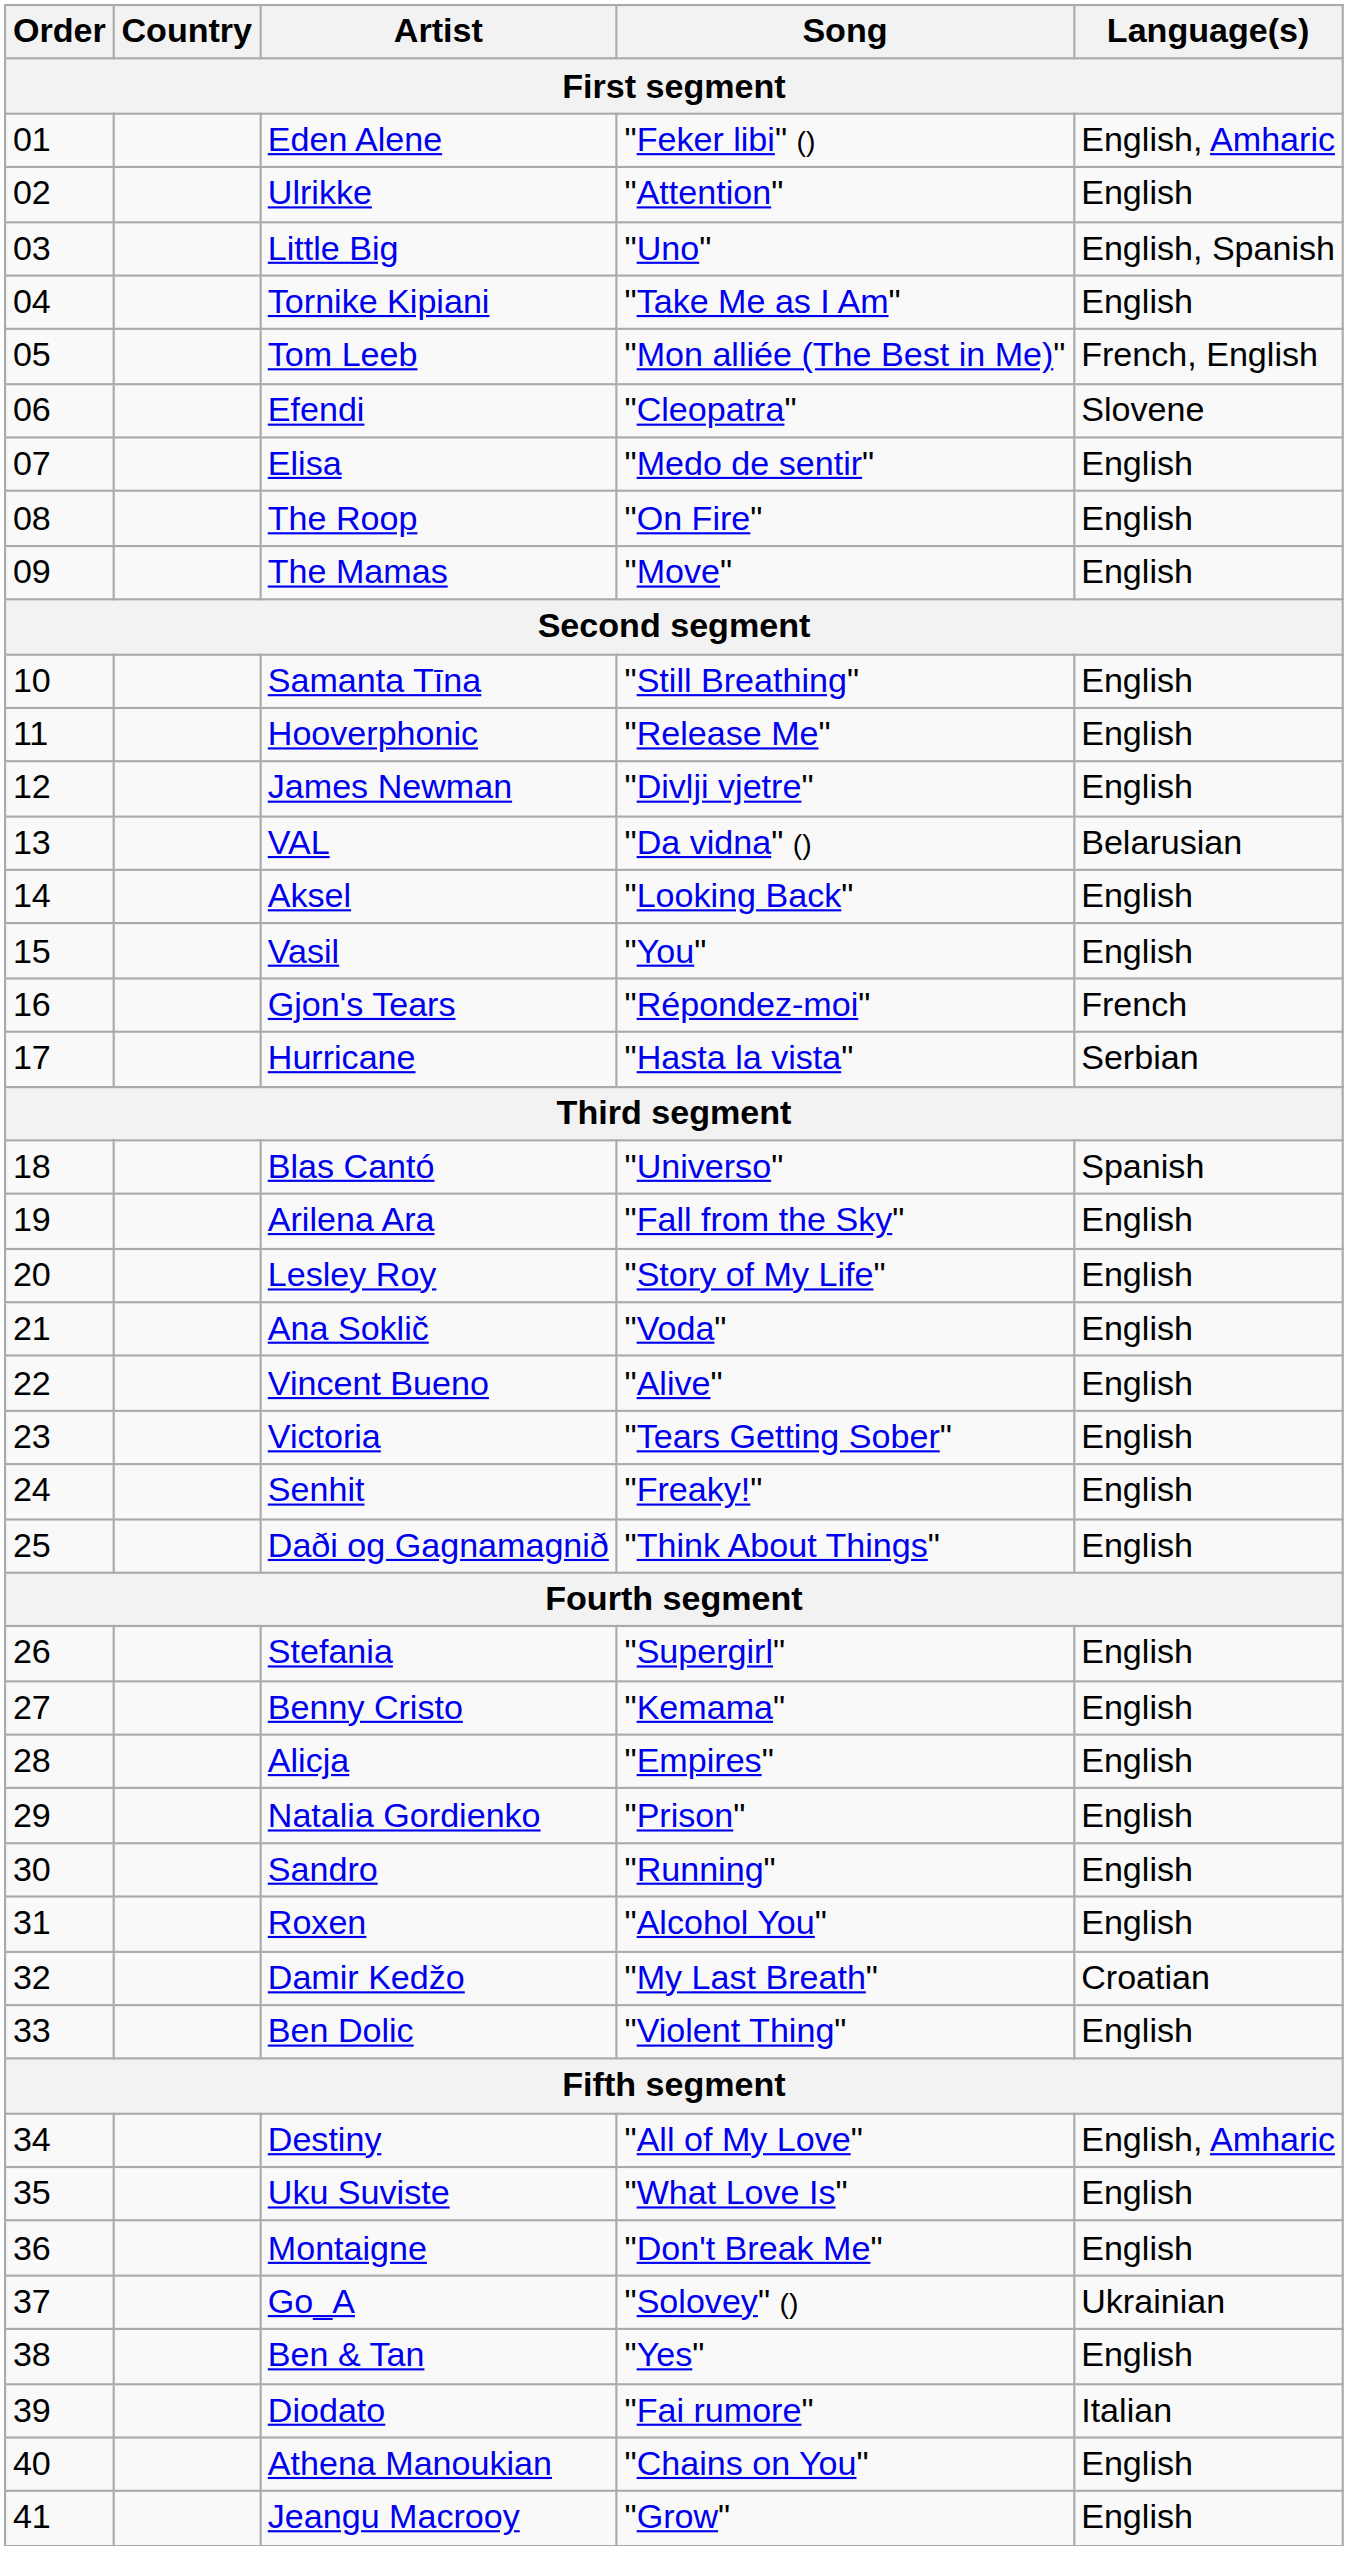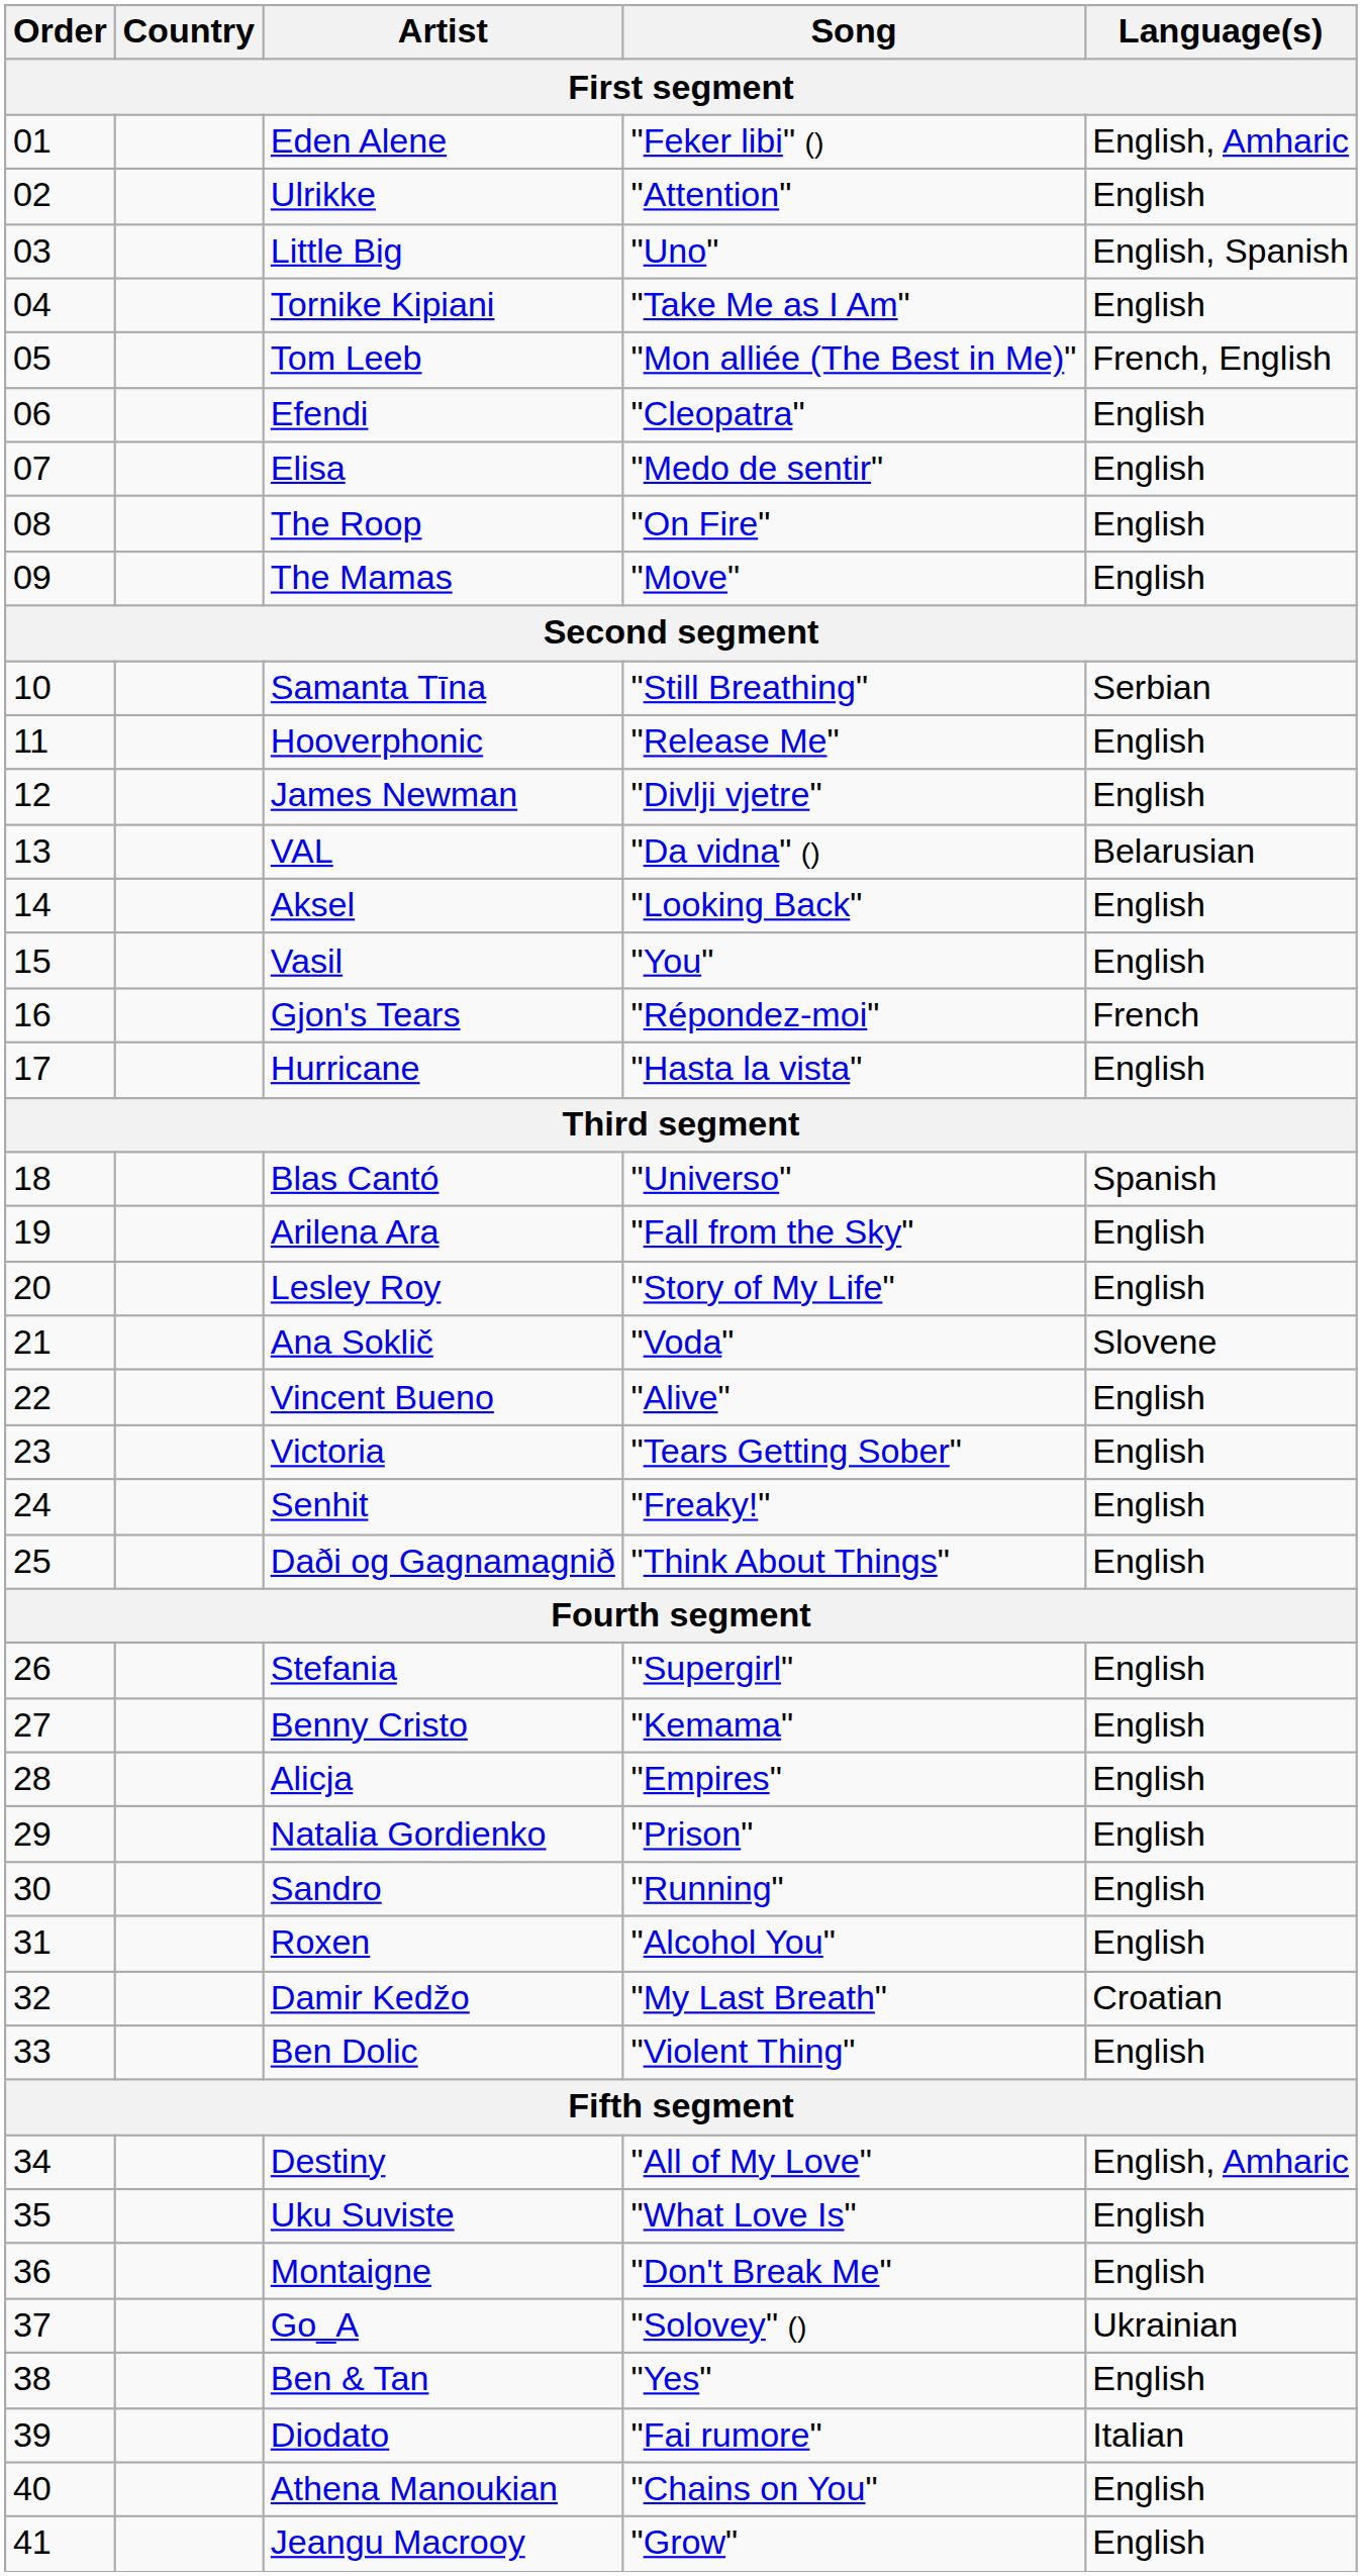Efendi | Language(s): Slovene -> English
Samanta Tīna | Language(s): English -> Serbian
Hurricane | Language(s): Serbian -> English
Ana Soklič | Language(s): English -> Slovene
